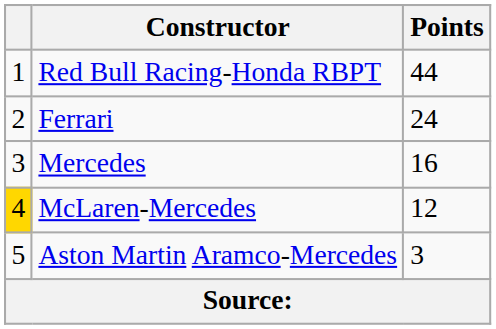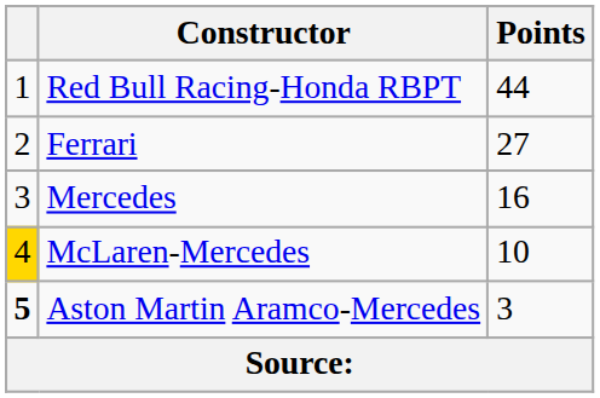Ferrari | Points: 24 -> 27
McLaren-Mercedes | Points: 12 -> 10
Aston Martin Aramco-Mercedes | column 1: normal -> bold
